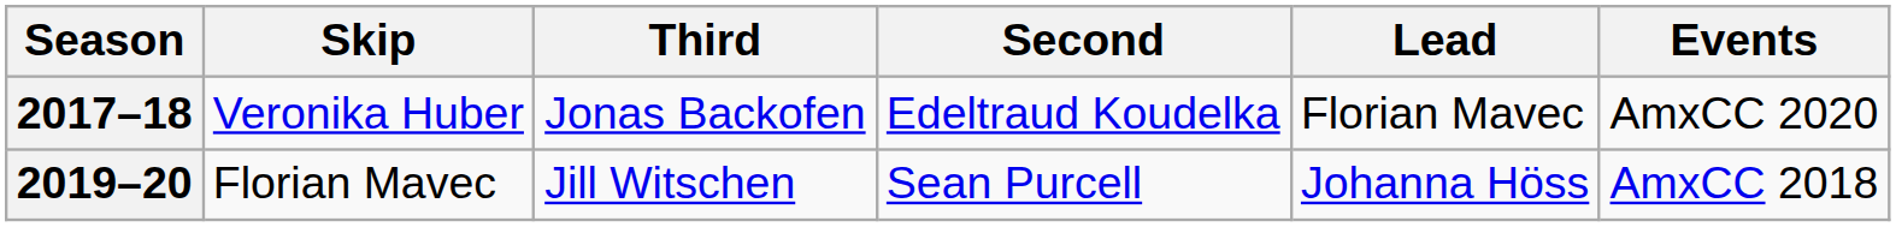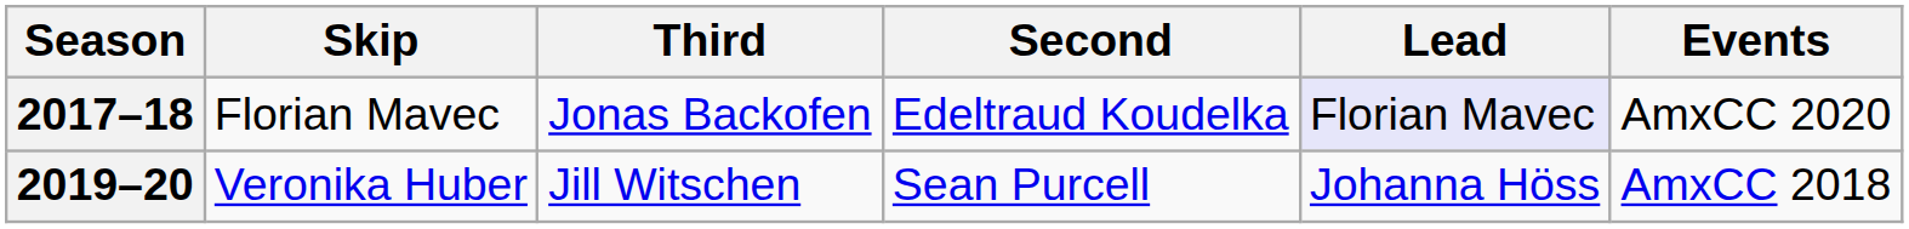2017–18 | Skip: Veronika Huber -> Florian Mavec
2017–18 | Lead: no background -> lavender background
2019–20 | Skip: Florian Mavec -> Veronika Huber
